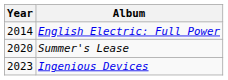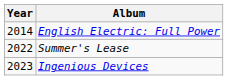Summer's Lease | Year: 2020 -> 2022
